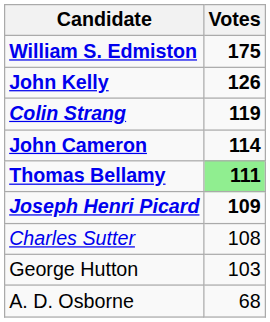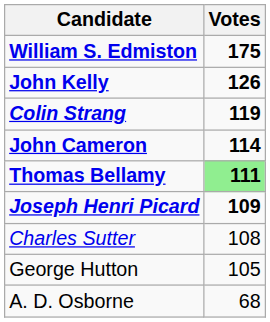George Hutton | Votes: 103 -> 105
